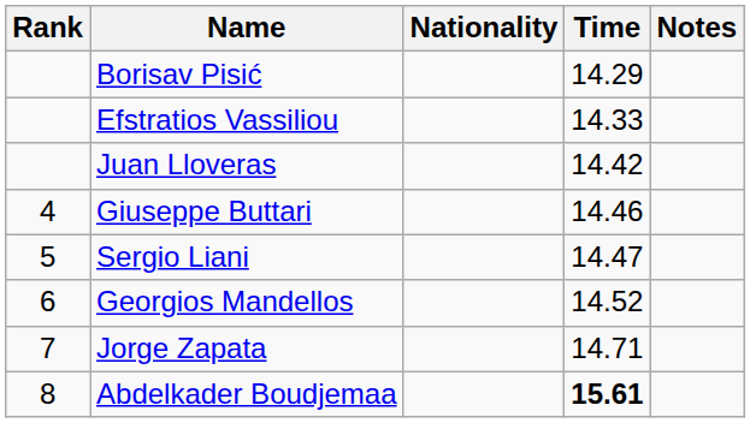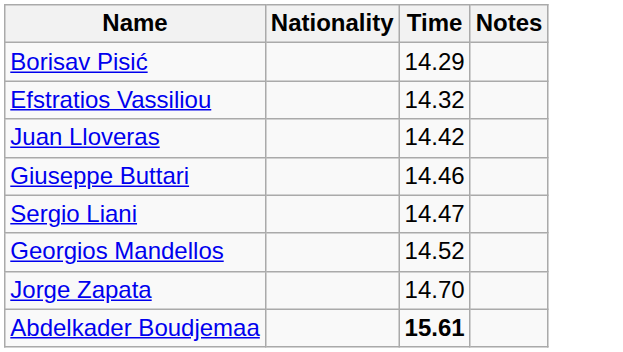- column: Rank | 4 | 5 | 6 | 7 | 8
Efstratios Vassiliou | Time: 14.33 -> 14.32
Jorge Zapata | Time: 14.71 -> 14.70
